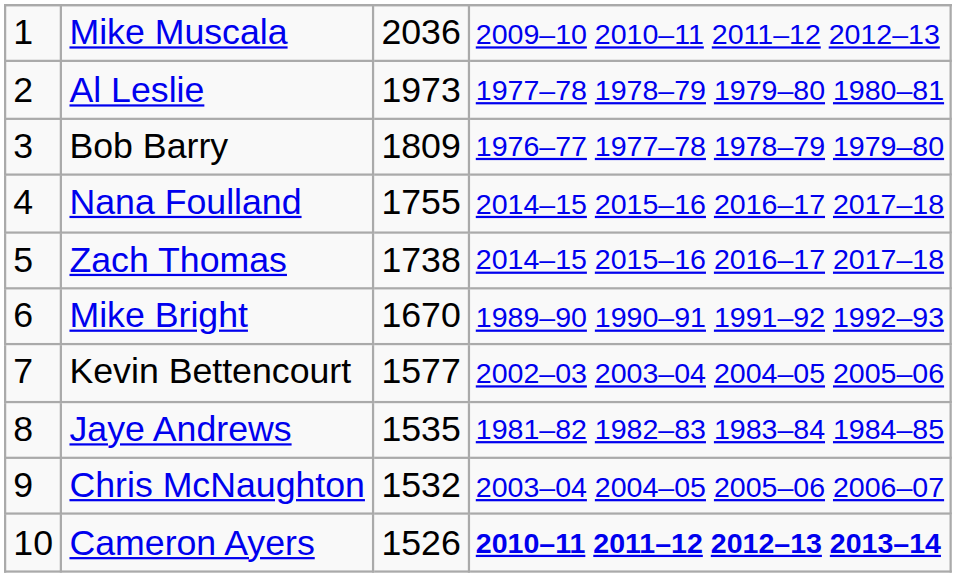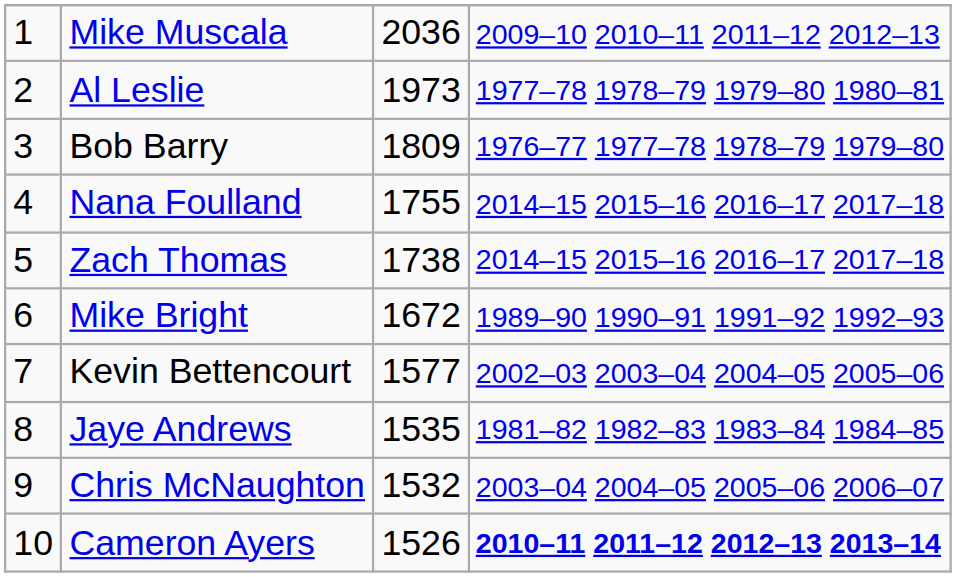Mike Bright | column 3: 1670 -> 1672
